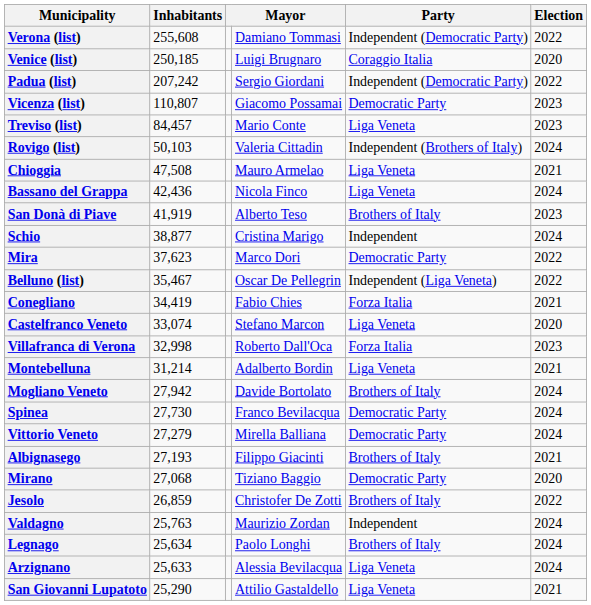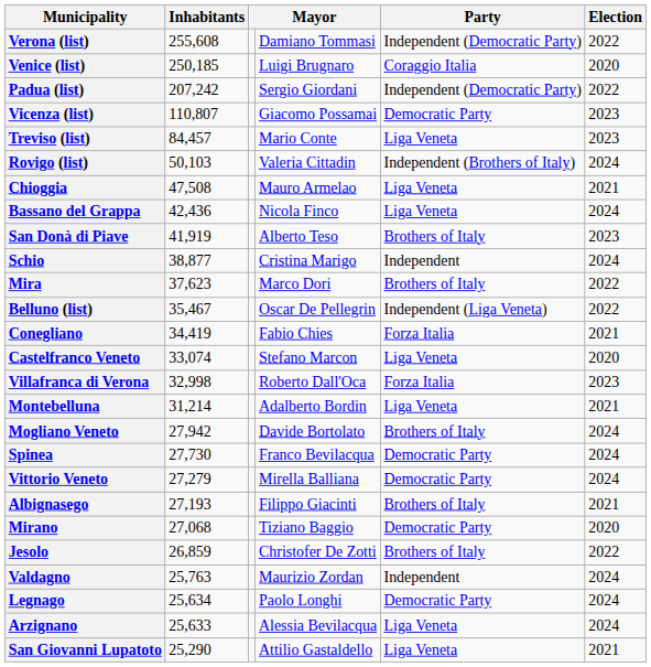Mira | Party: Democratic Party -> Brothers of Italy
Legnago | Party: Brothers of Italy -> Democratic Party
